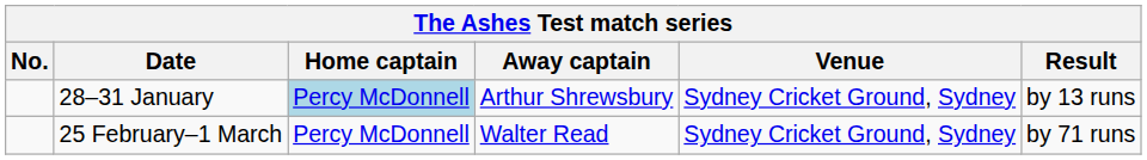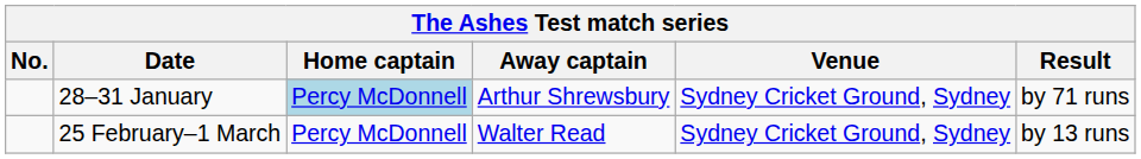28–31 January | Result: by 13 runs -> by 71 runs
25 February–1 March | Result: by 71 runs -> by 13 runs
